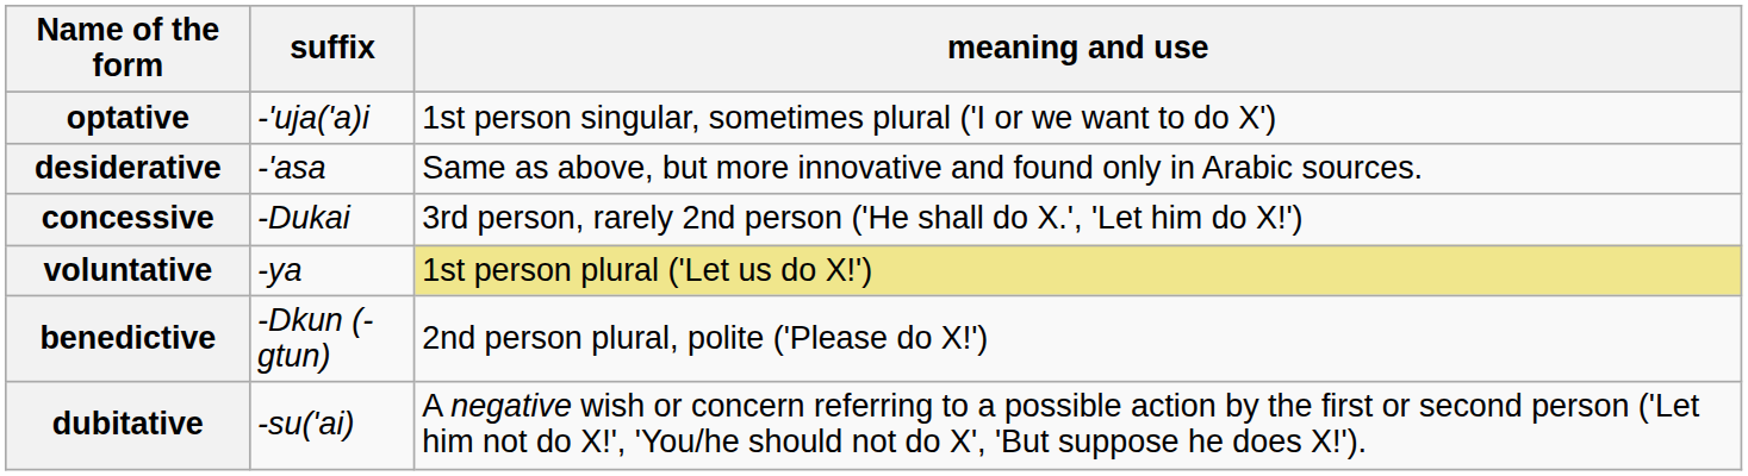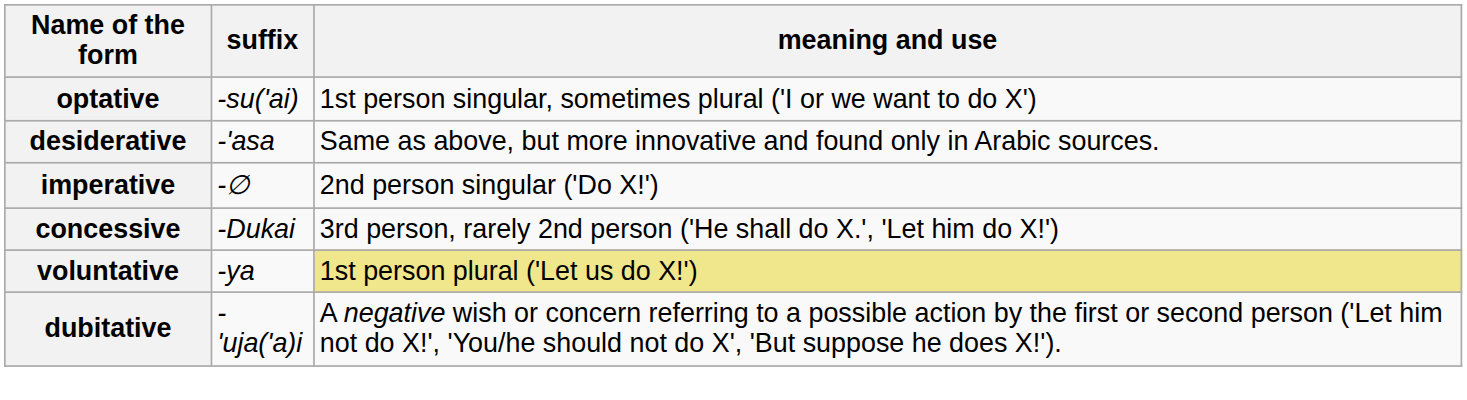optative | suffix: -'uja('a)i -> -su('ai)
+ row: imperative | -∅ | 2nd person singular ('Do X!')
- row: benedictive | -Dkun (-gtun) | 2nd person plural, polite ('Please do X!')
dubitative | suffix: -su('ai) -> -'uja('a)i
